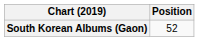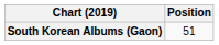South Korean Albums (Gaon) | Position: 52 -> 51
